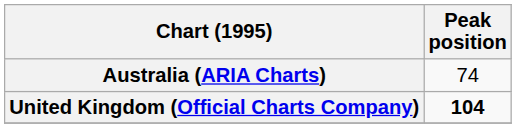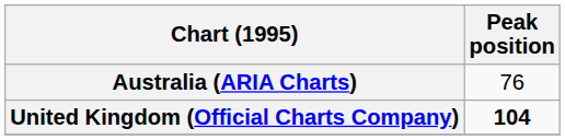Australia (ARIA Charts) | Peak position: 74 -> 76
